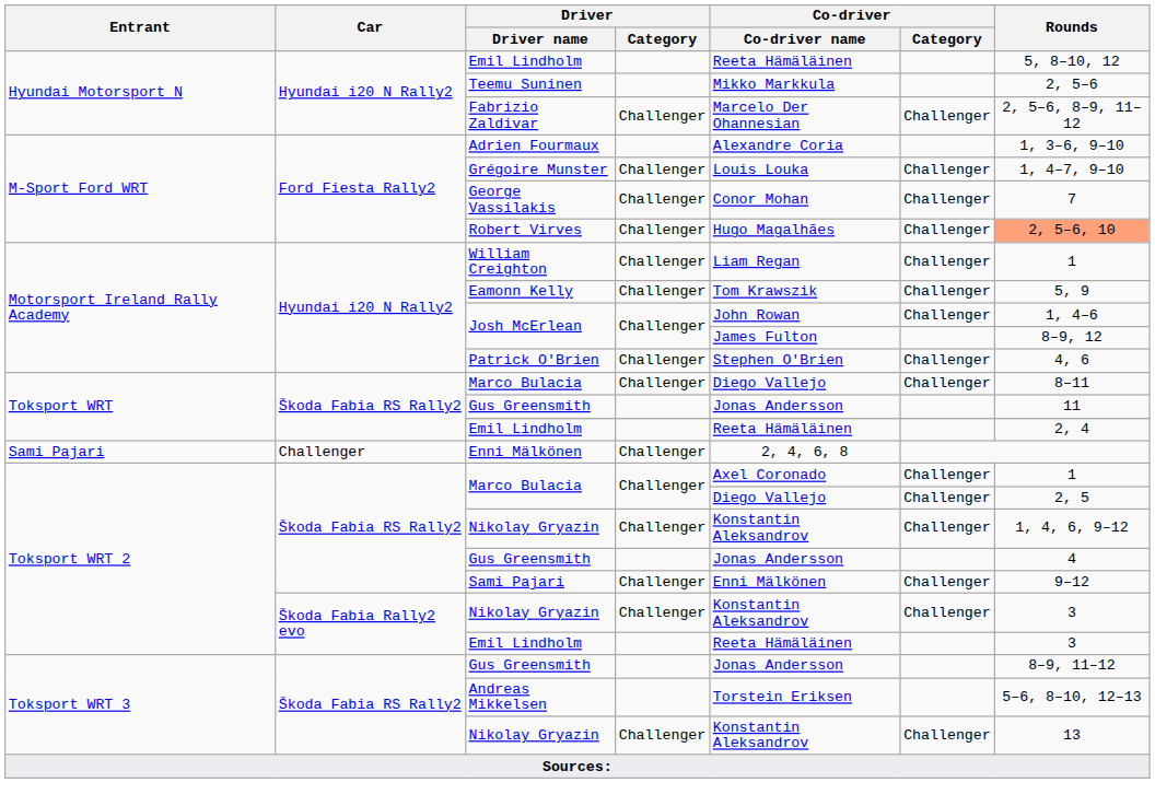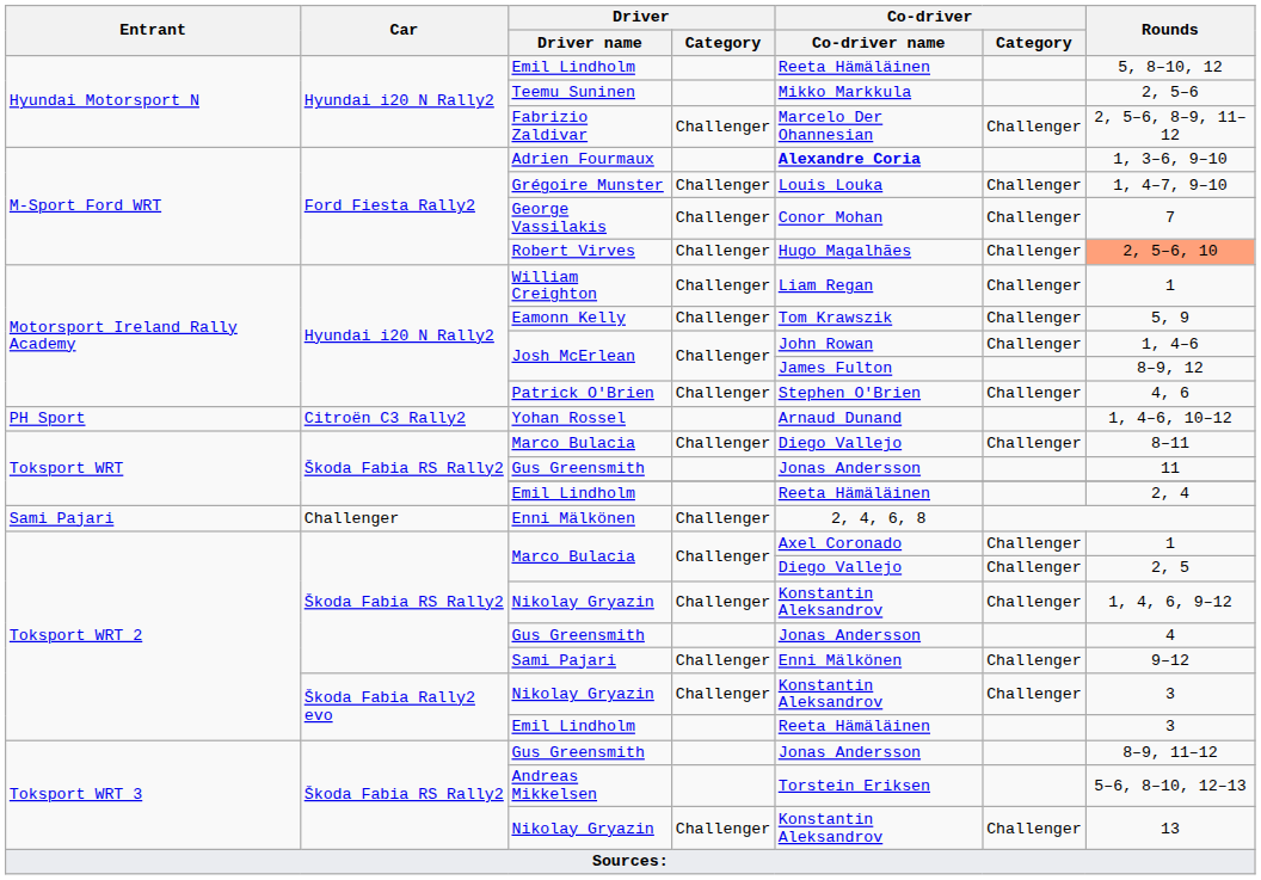Adrien Fourmaux | Co-driver / Co-driver name: normal -> bold
+ row: PH Sport | Citroën C3 Rally2 | Yohan Rossel | Arnaud Dunand | 1, 4–6, 10–12
